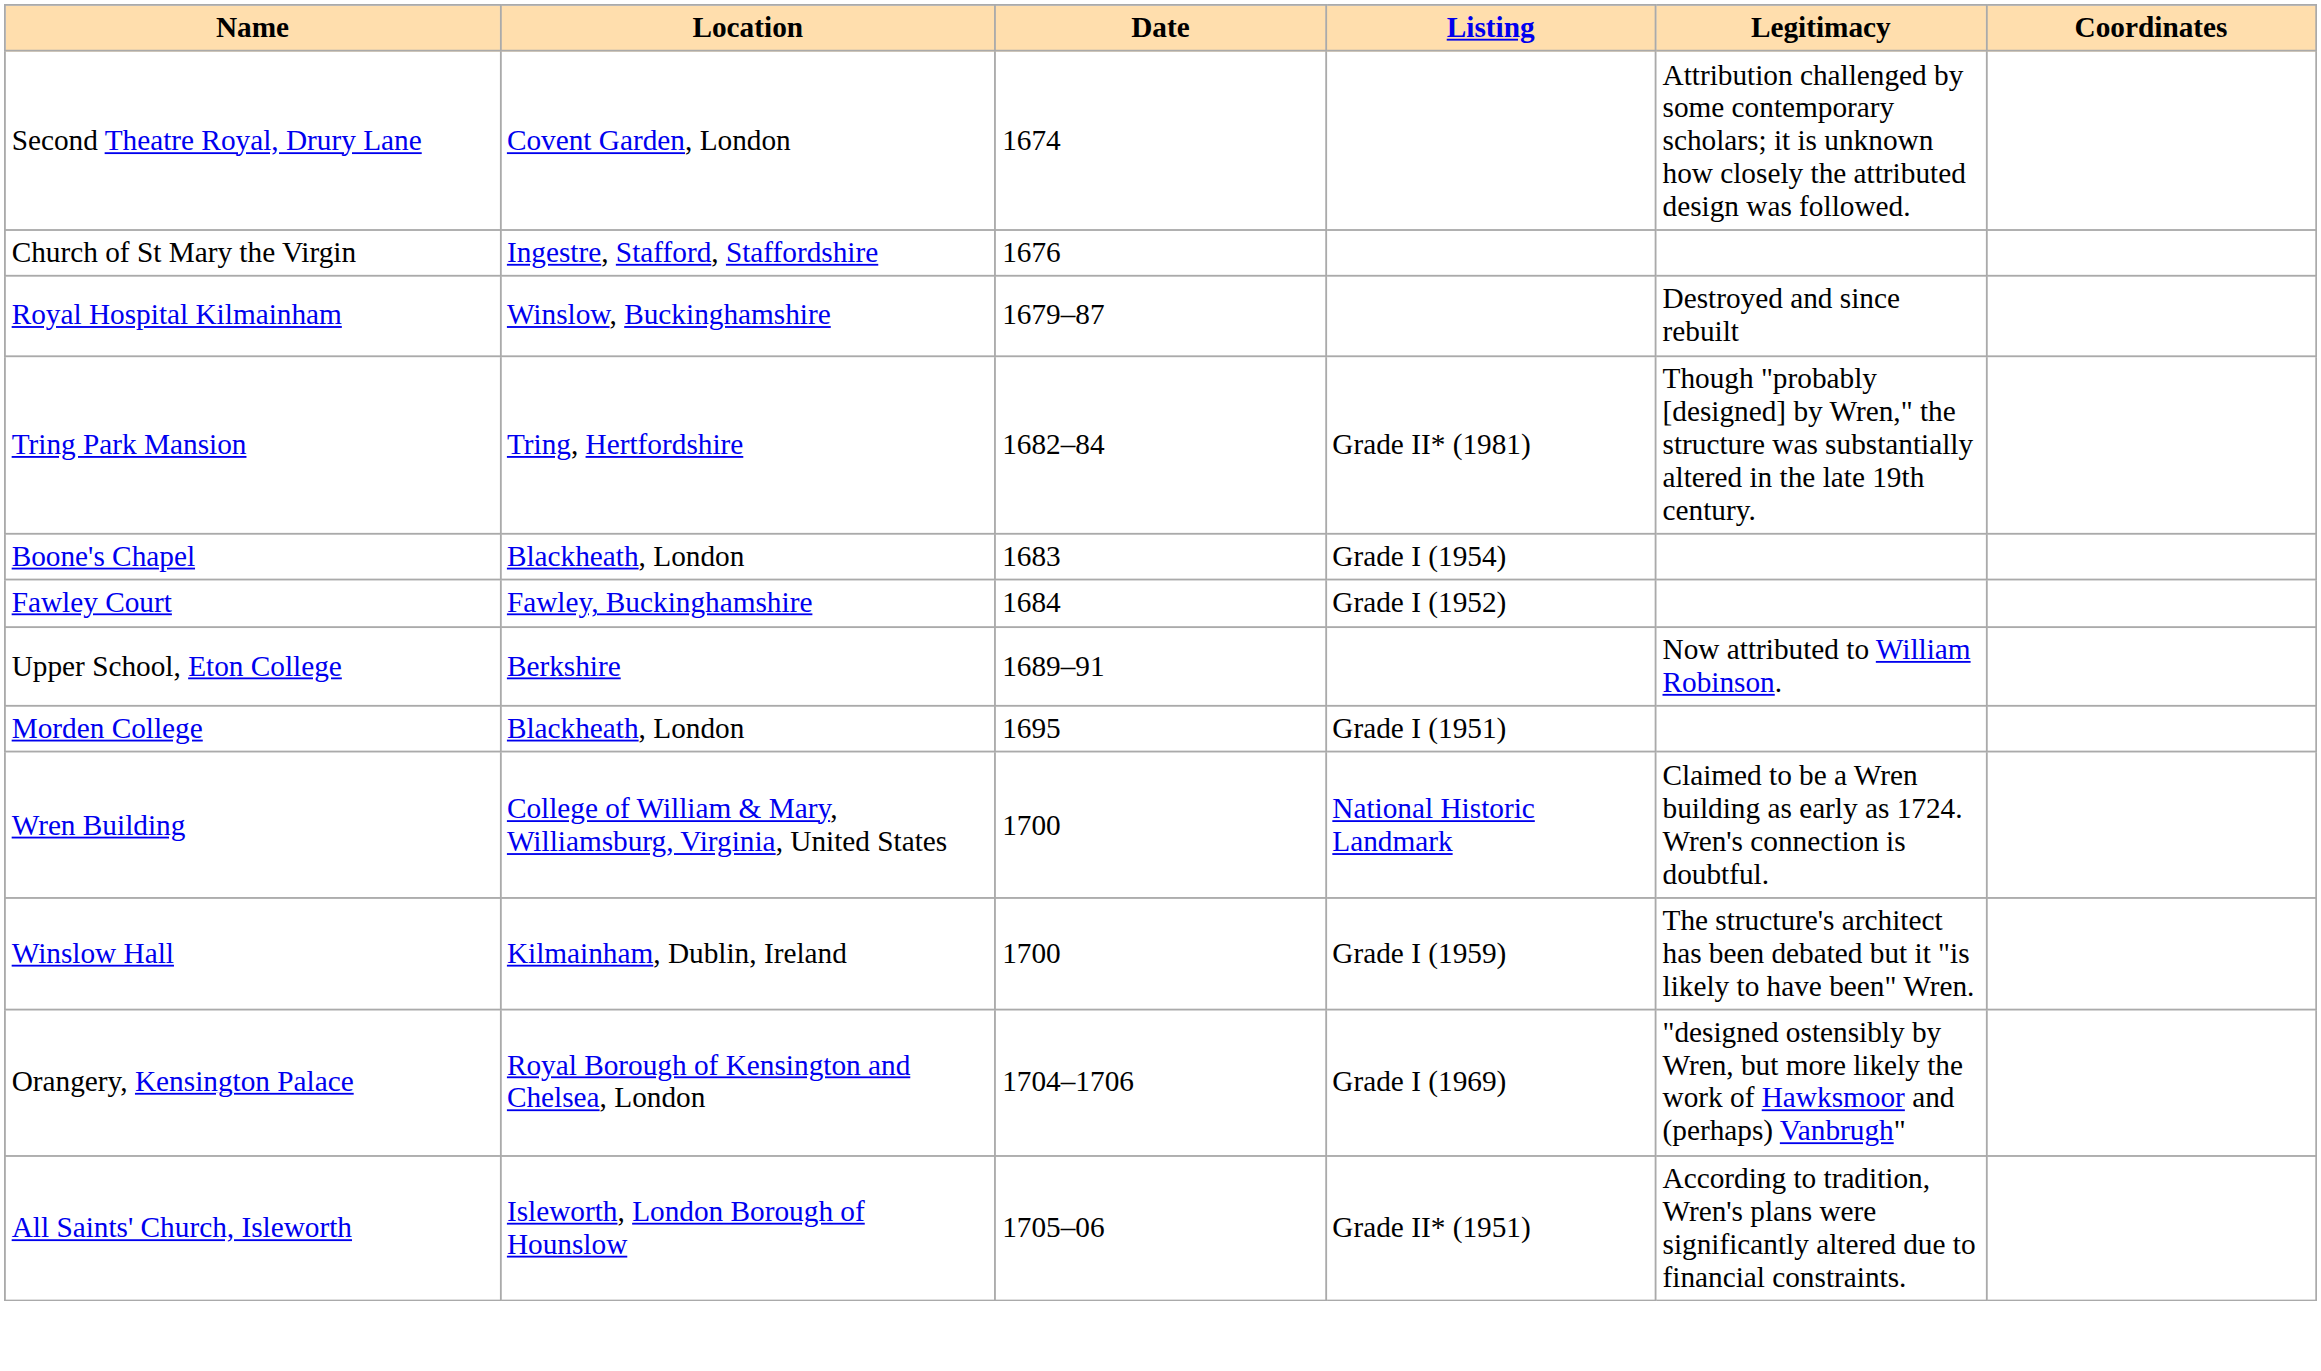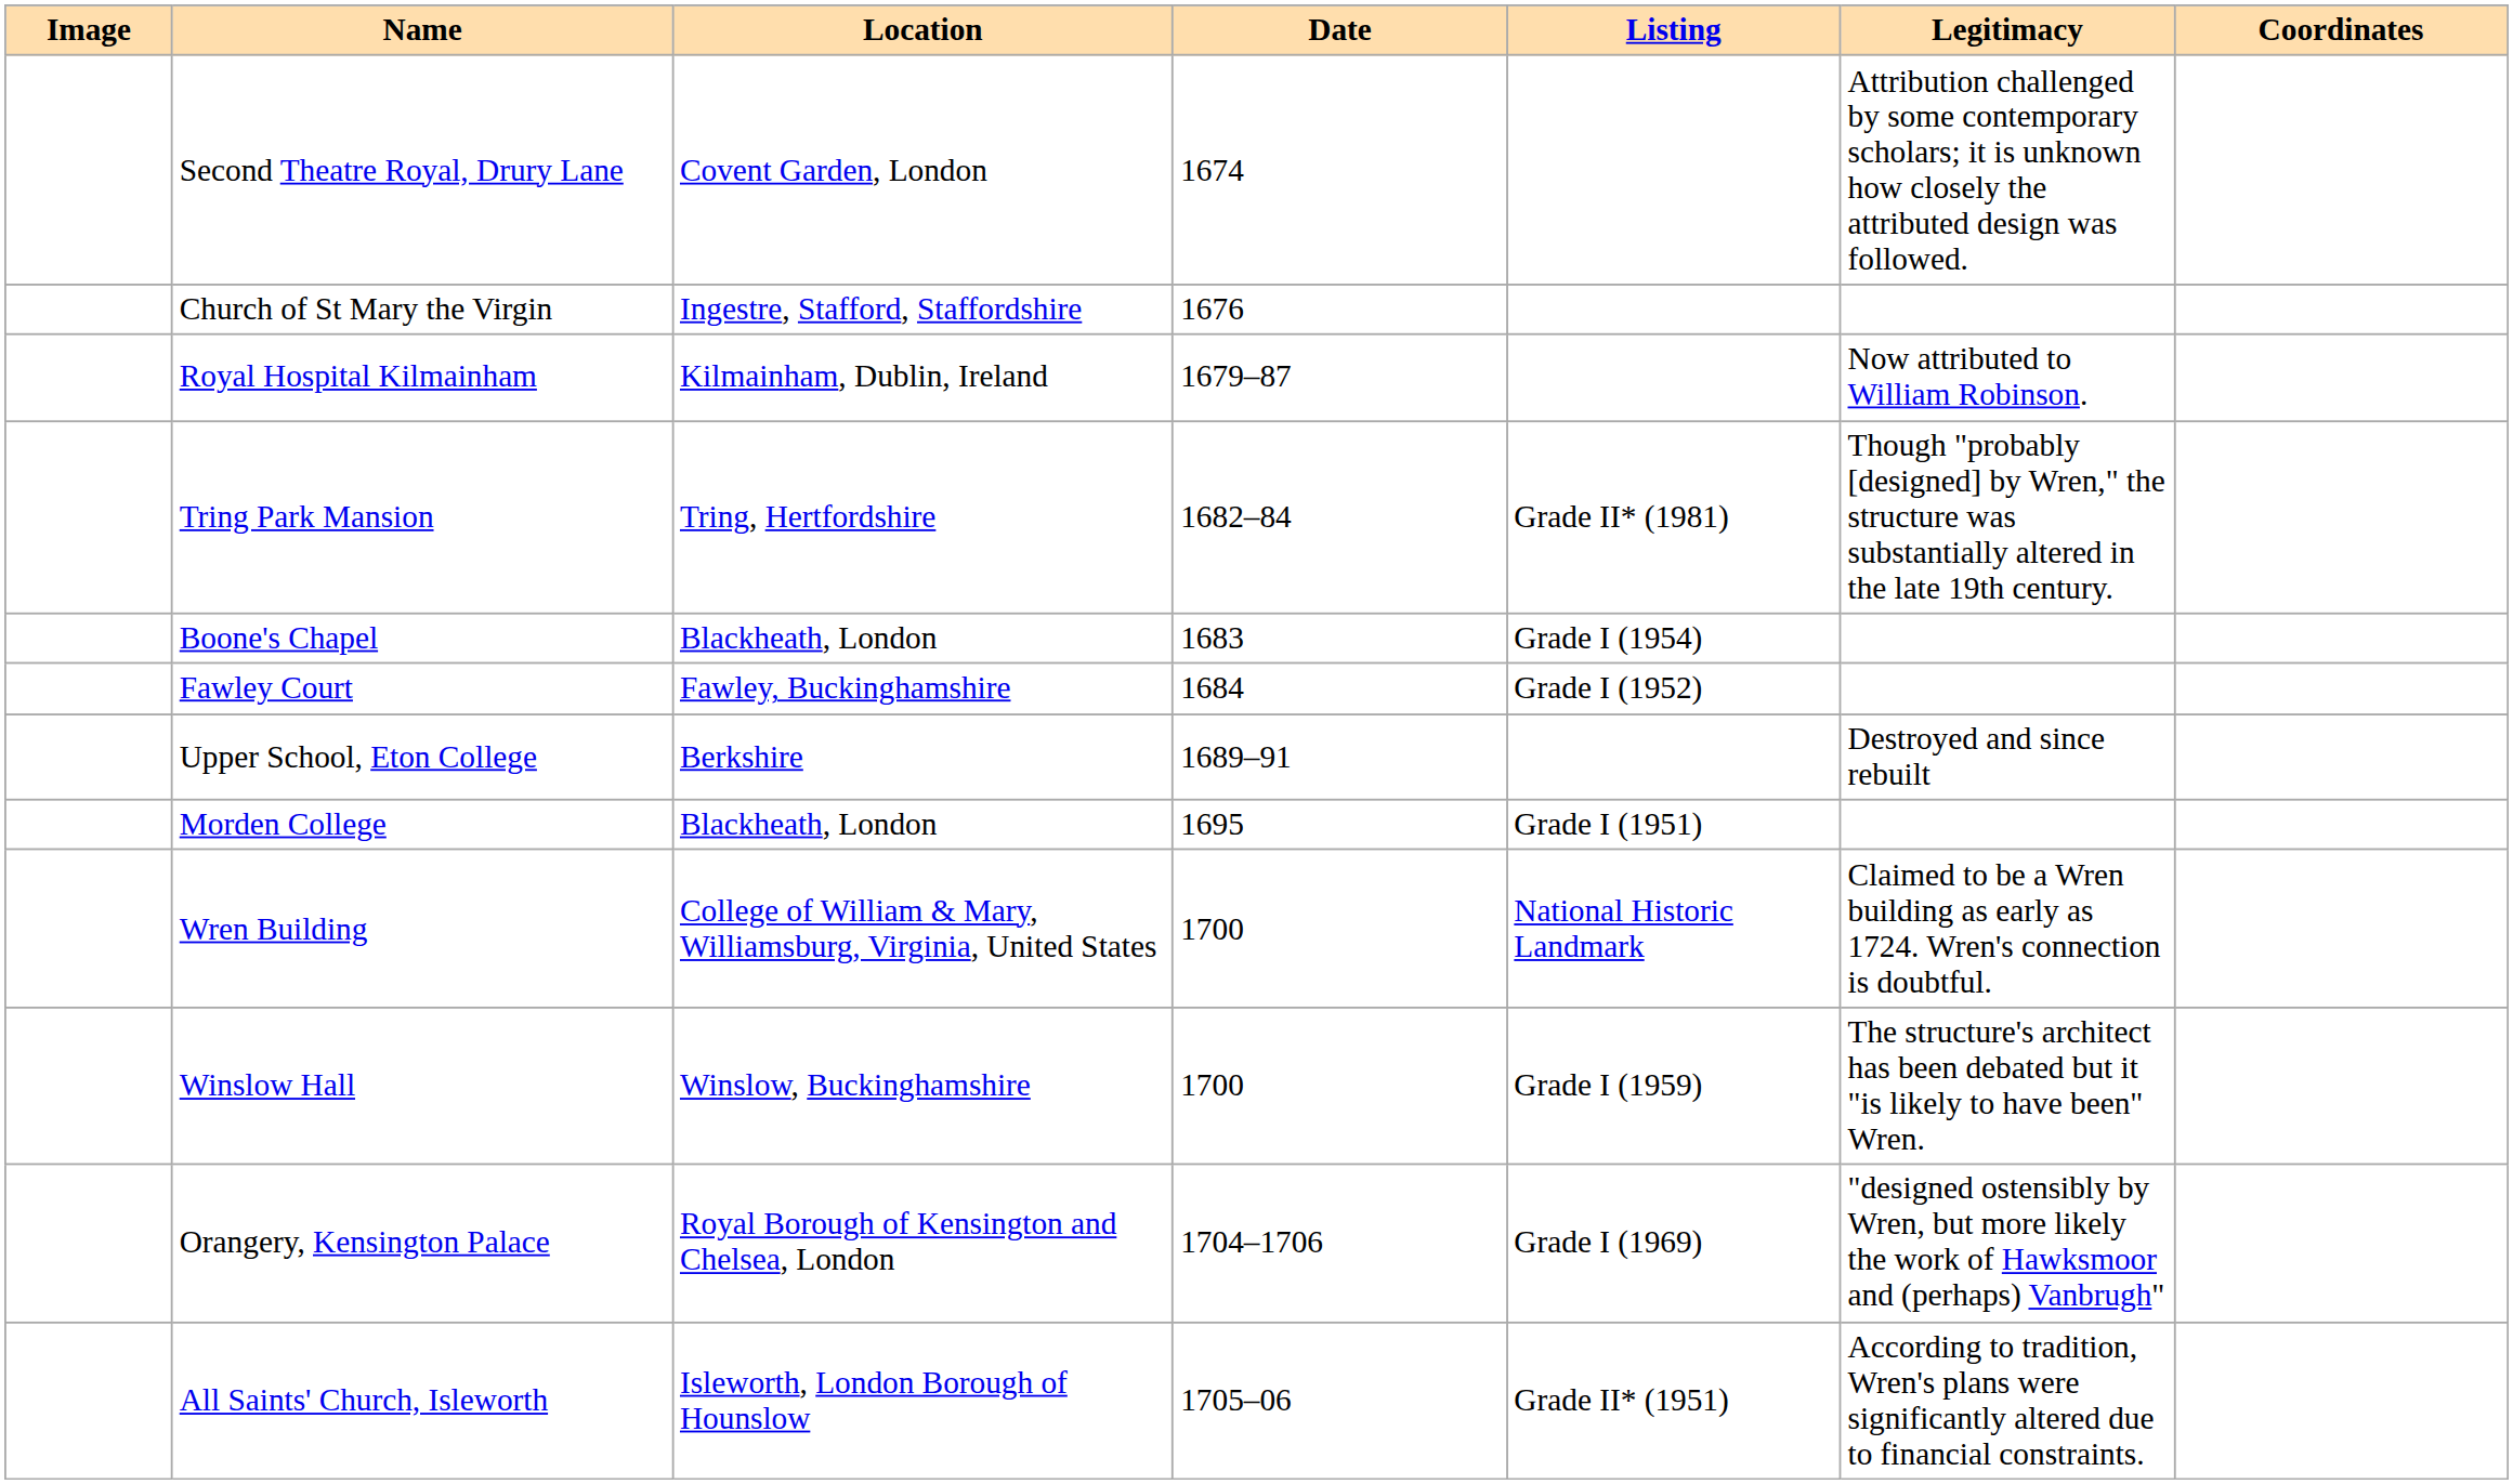+ column: Image
Royal Hospital Kilmainham | Location: Winslow, Buckinghamshire -> Kilmainham, Dublin, Ireland
Royal Hospital Kilmainham | Legitimacy: Destroyed and since rebuilt -> Now attributed to William Robinson.
Upper School, Eton College | Legitimacy: Now attributed to William Robinson. -> Destroyed and since rebuilt
Winslow Hall | Location: Kilmainham, Dublin, Ireland -> Winslow, Buckinghamshire
